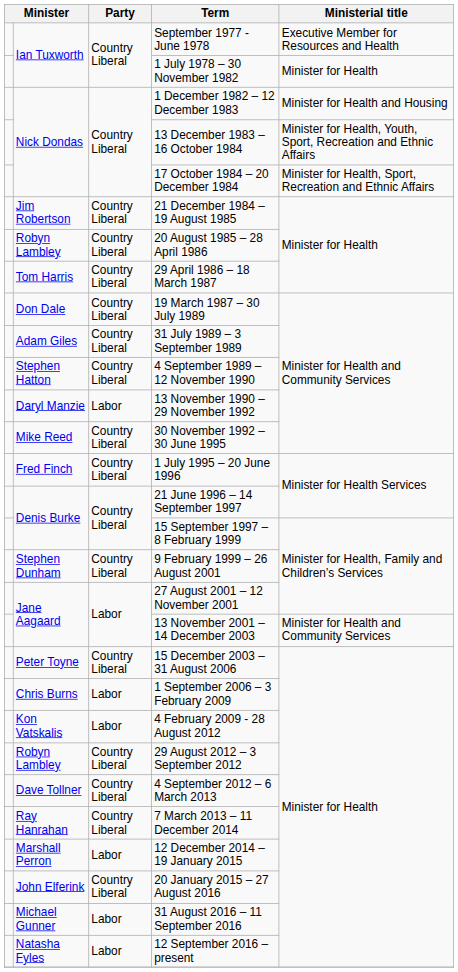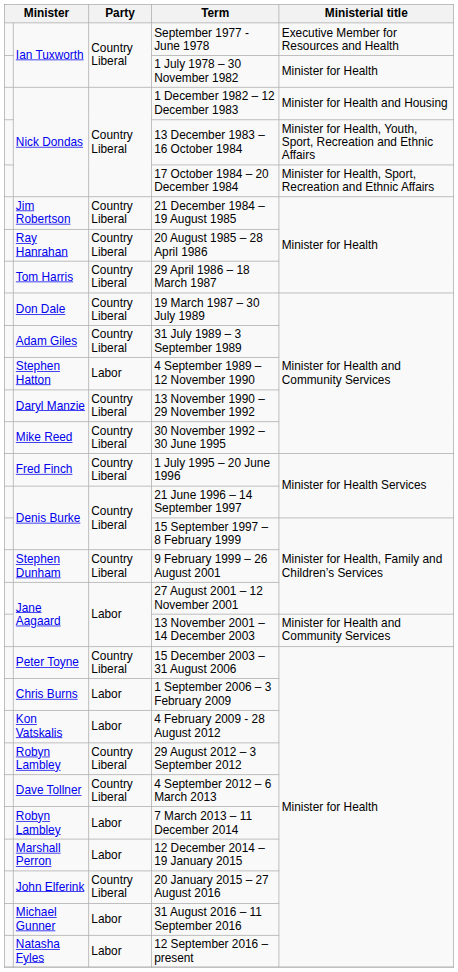20 August 1985 – 28 April 1986 | column 2: Robyn Lambley -> Ray Hanrahan
4 September 1989 – 12 November 1990 | Party: Country Liberal -> Labor
13 November 1990 – 29 November 1992 | Party: Labor -> Country Liberal
7 March 2013 – 11 December 2014 | column 2: Ray Hanrahan -> Robyn Lambley
7 March 2013 – 11 December 2014 | Party: Country Liberal -> Labor
